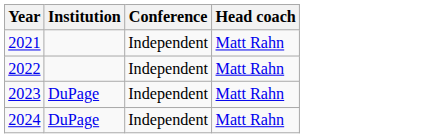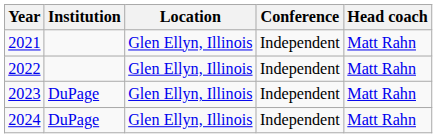+ column: Location | Glen Ellyn, Illinois | Glen Ellyn, Illinois | Glen Ellyn, Illinois | Glen Ellyn, Illinois
